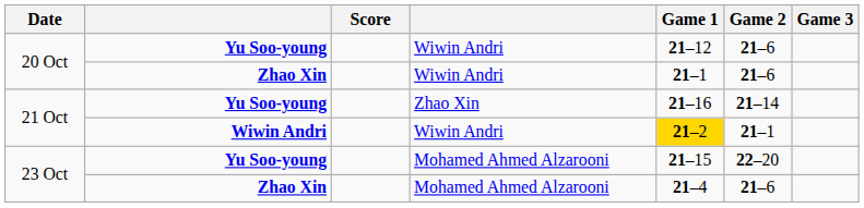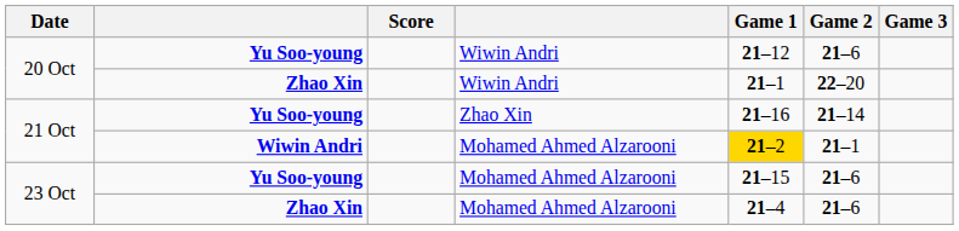20 Oct / Zhao Xin | Game 2: 21–6 -> 22–20
21 Oct / Wiwin Andri | column 4: Wiwin Andri -> Mohamed Ahmed Alzarooni
23 Oct / Yu Soo-young | Game 2: 22–20 -> 21–6
